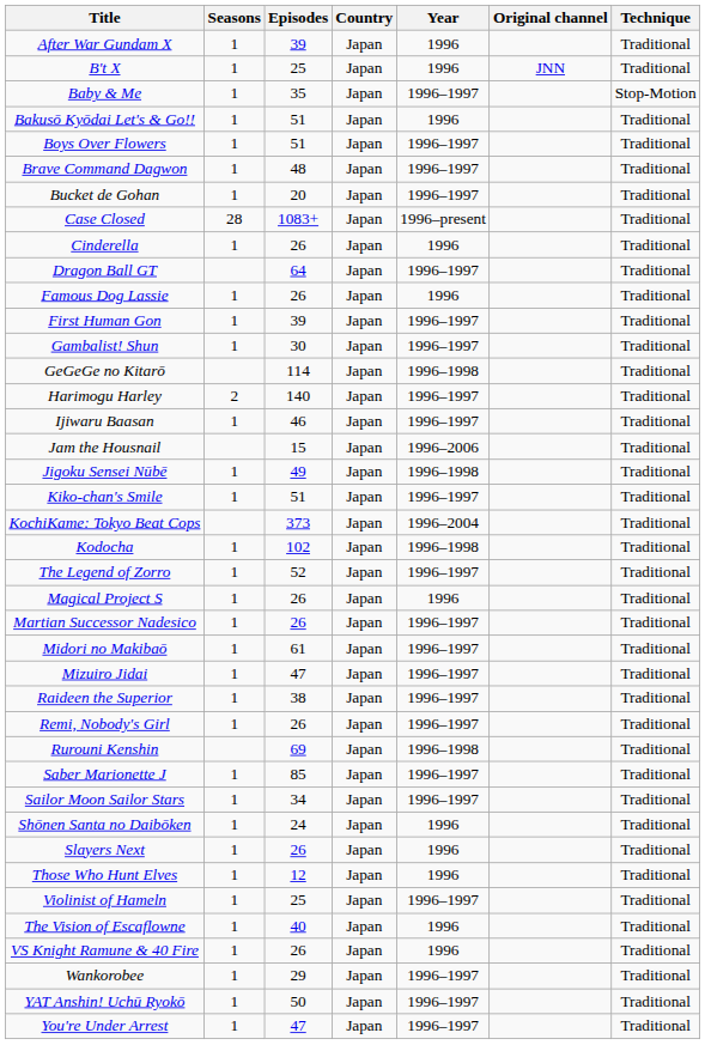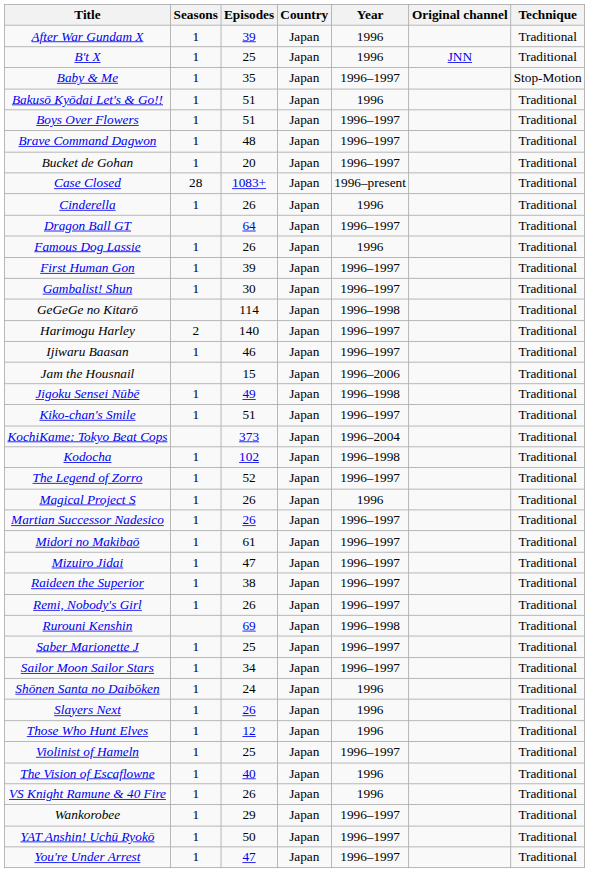Saber Marionette J | Episodes: 85 -> 25
